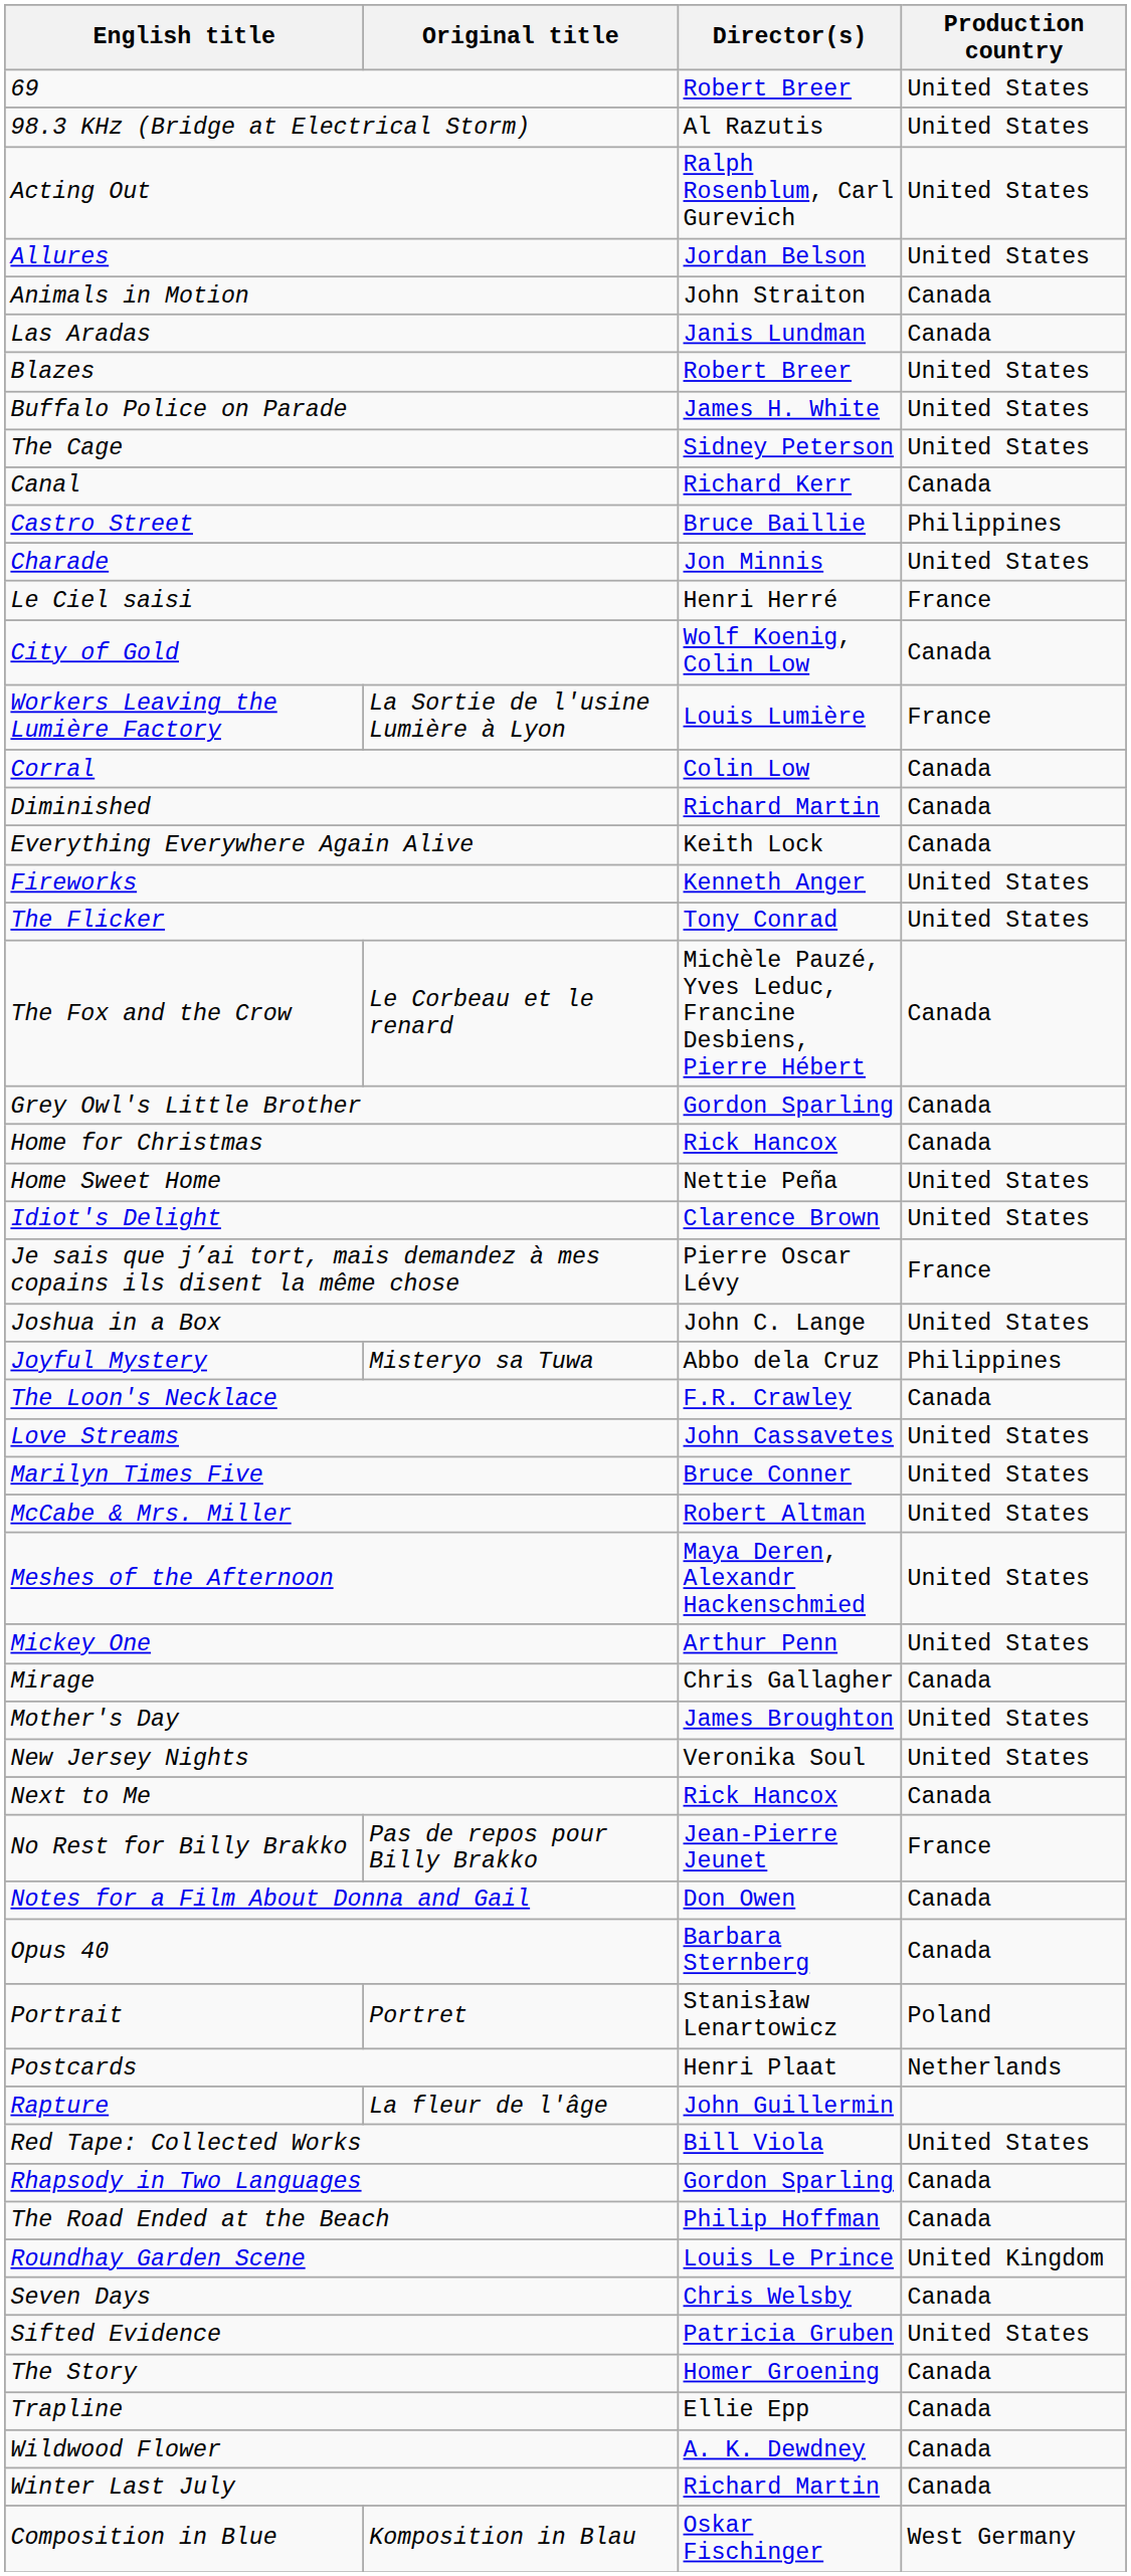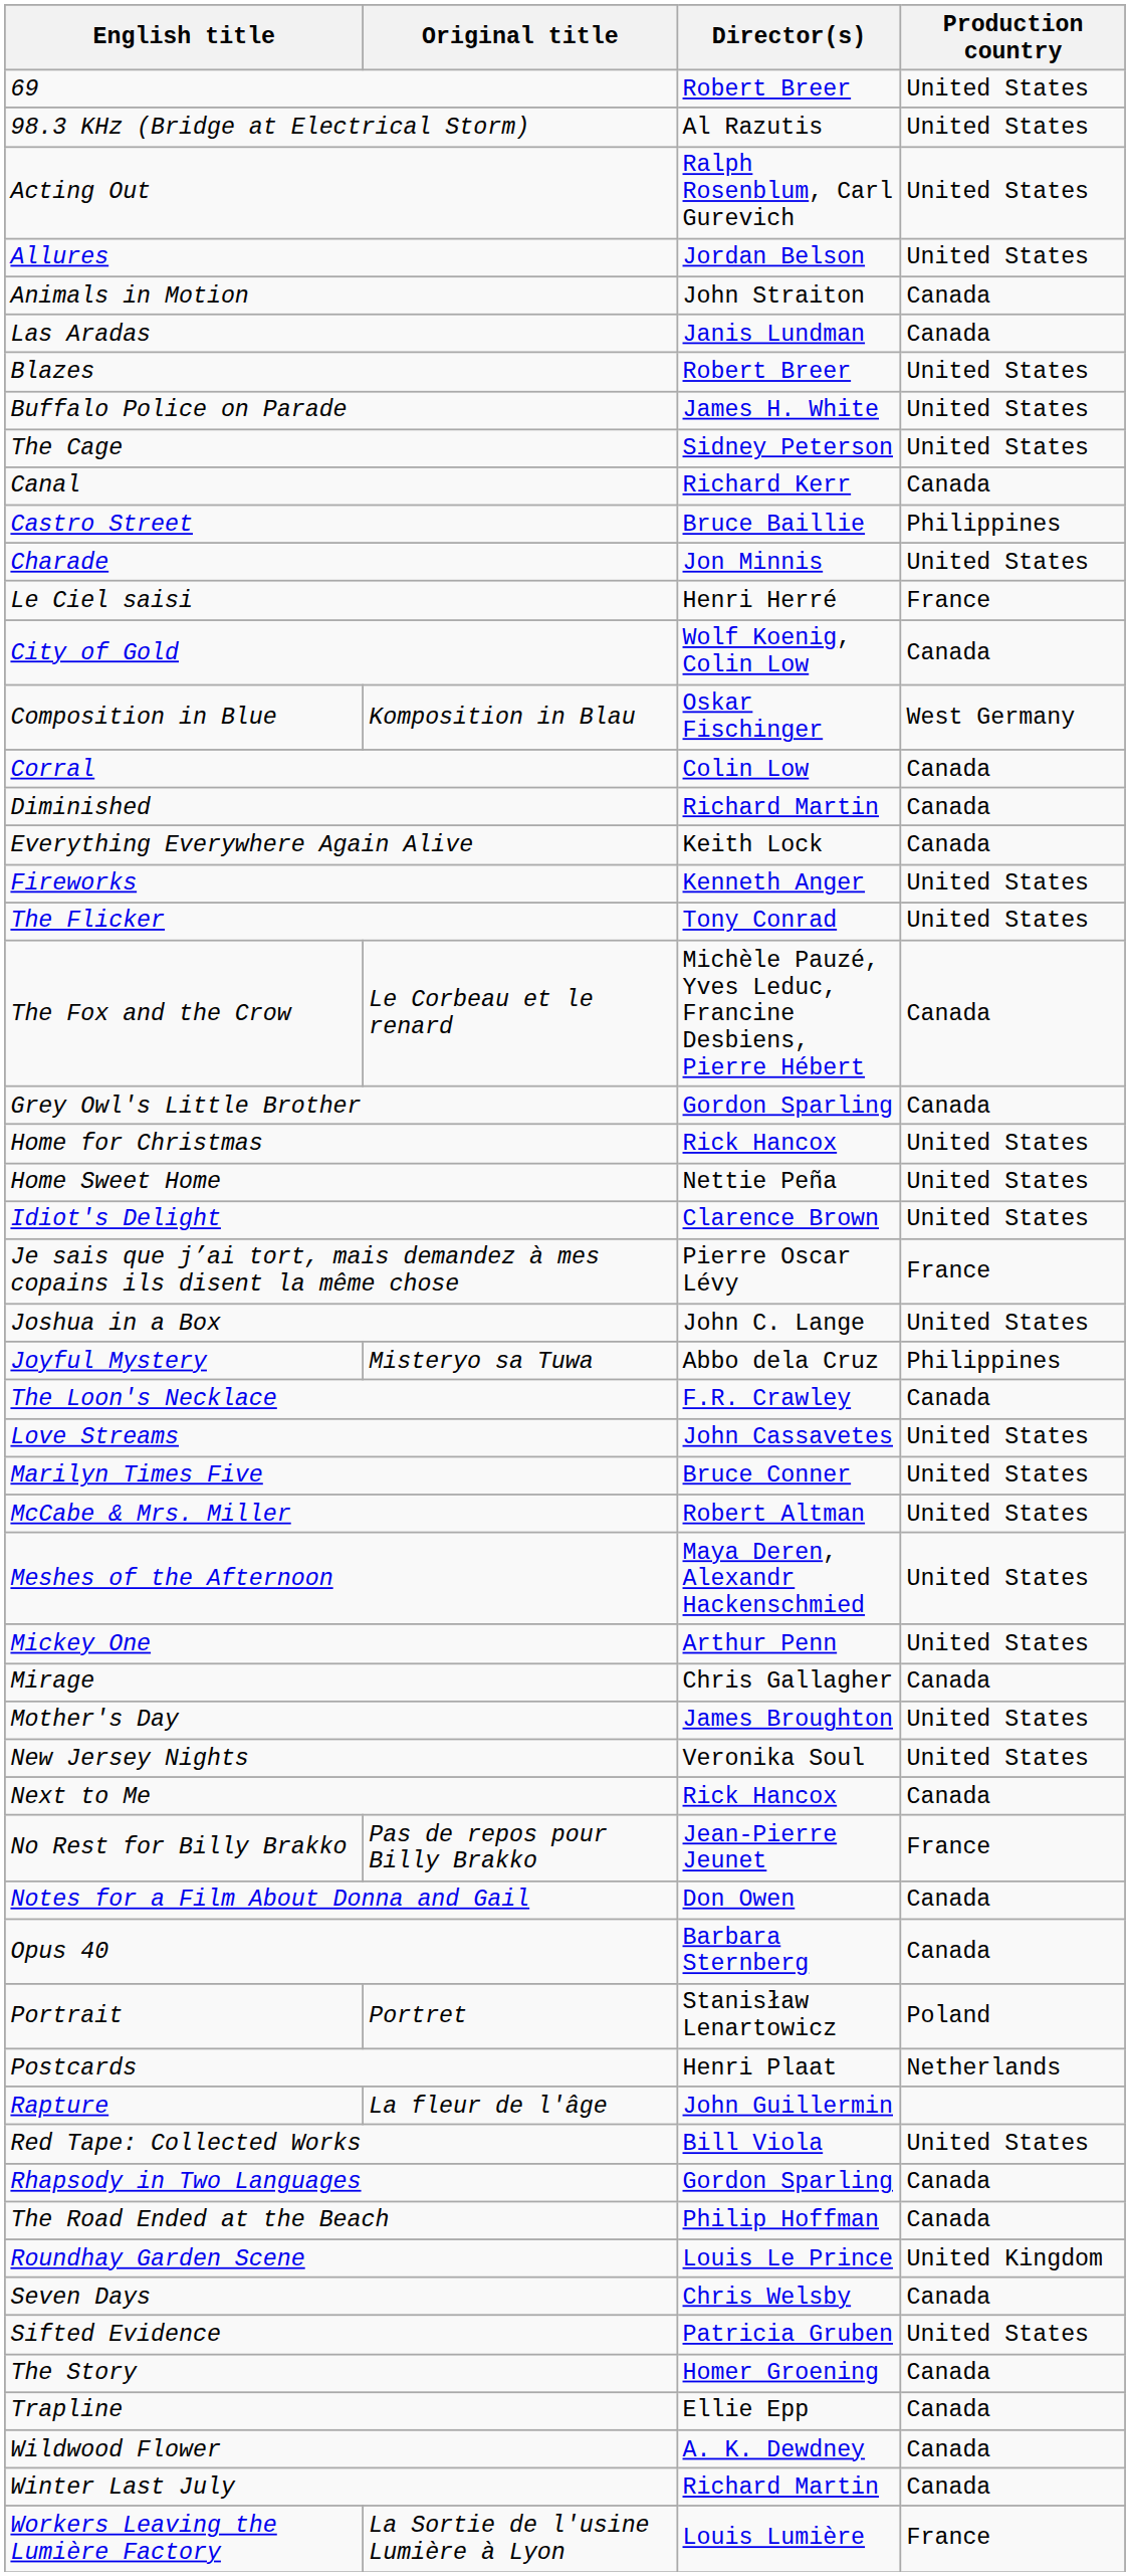rows swapped: Composition in Blue <-> Workers Leaving the Lumière Factory
Home for Christmas | Production country: Canada -> United States
